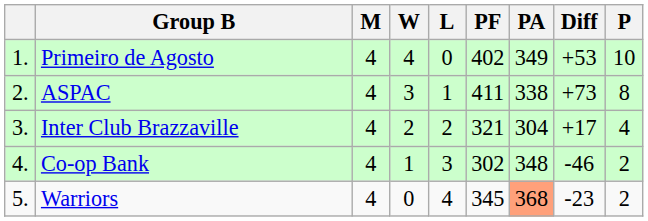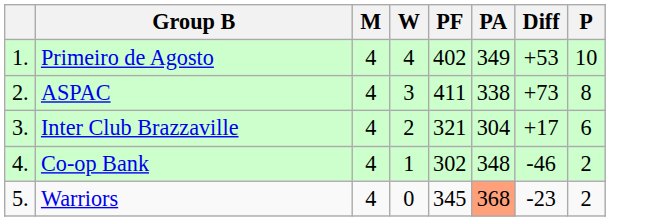- column: L | 0 | 1 | 2 | 3 | 4
Inter Club Brazzaville | P: 4 -> 6
